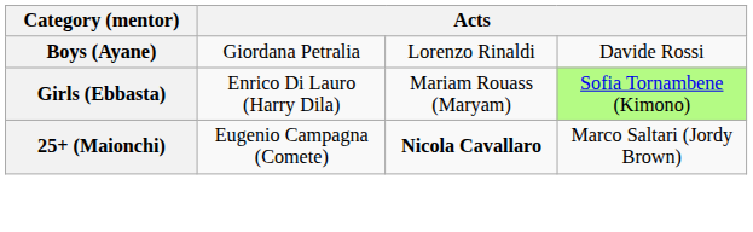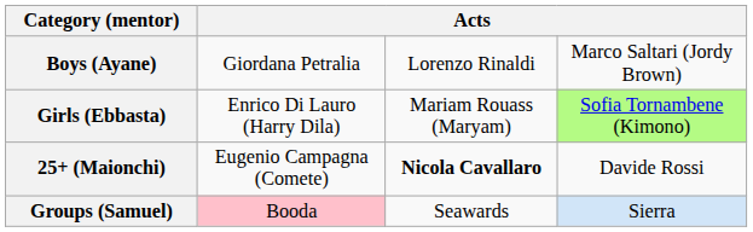Boys (Ayane) | column 4: Davide Rossi -> Marco Saltari (Jordy Brown)
25+ (Maionchi) | column 4: Marco Saltari (Jordy Brown) -> Davide Rossi
+ row: Groups (Samuel) | Booda | Seawards | Sierra
